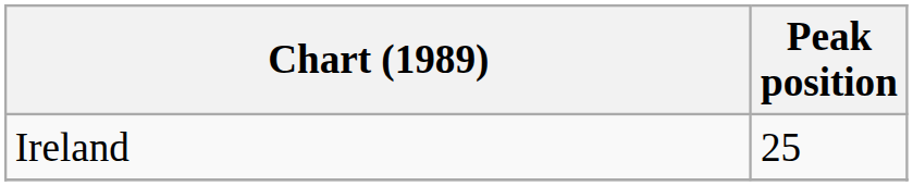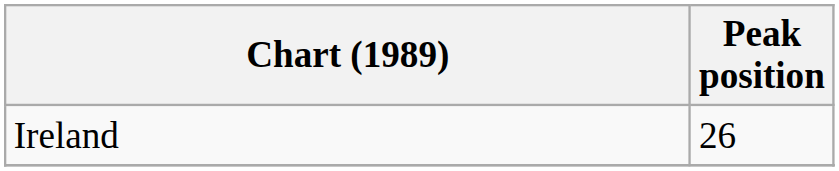Ireland | Peak position: 25 -> 26
